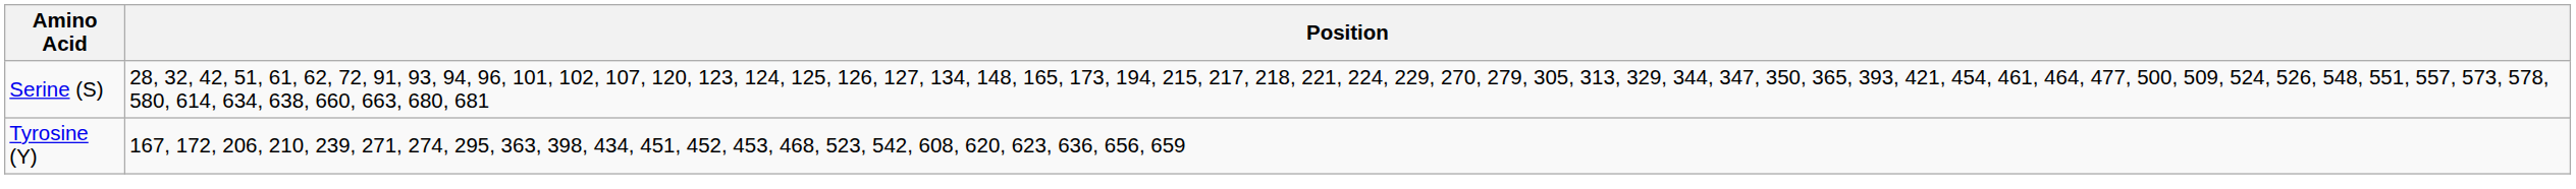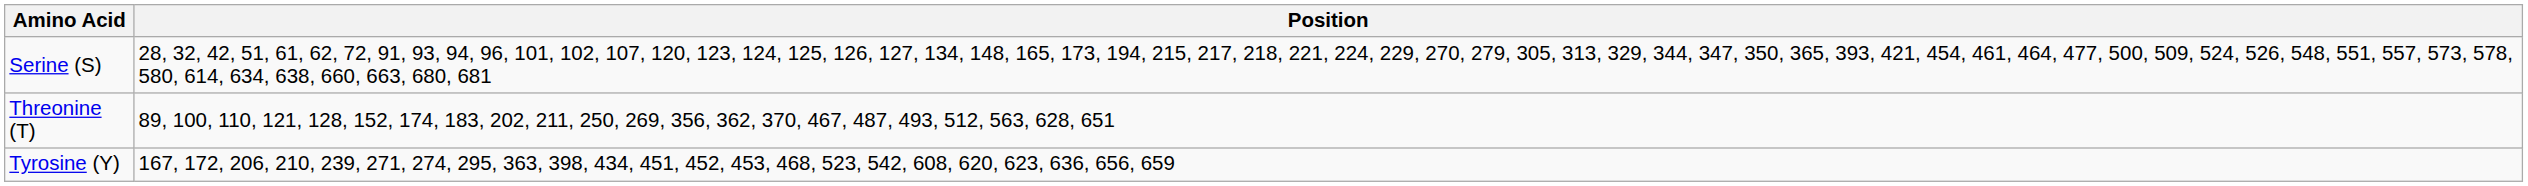+ row: Threonine (T) | 89, 100, 110, 121, 128, 152, 174, 183, 202, 211, 250, 269, 356, 362, 370, 467, 487, 493, 512, 563, 628, 651
